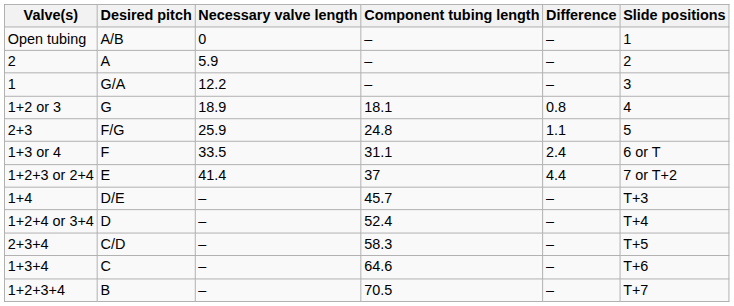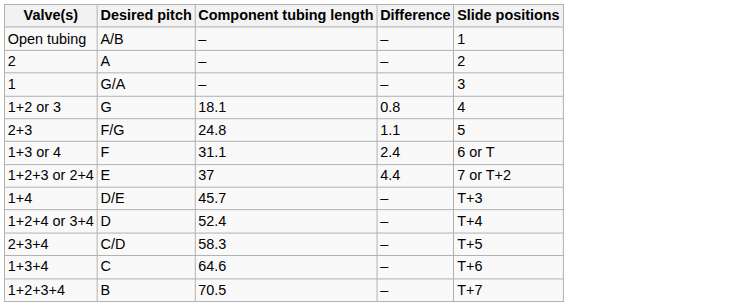- column: Necessary valve length | 0 | 5.9 | 12.2 | 18.9 | 25.9 | 33.5 | 41.4 | – | – | – | – | –
